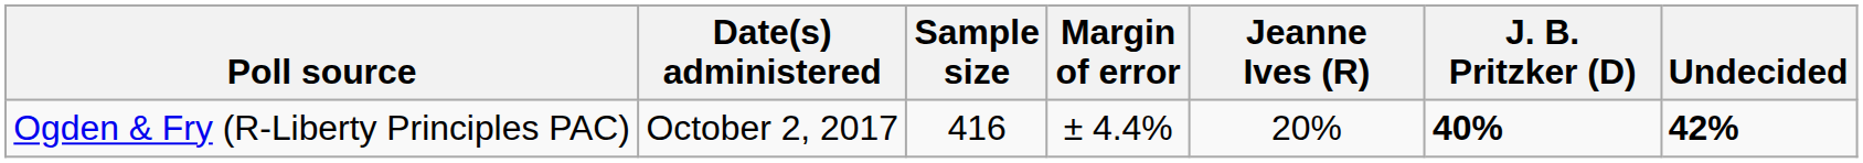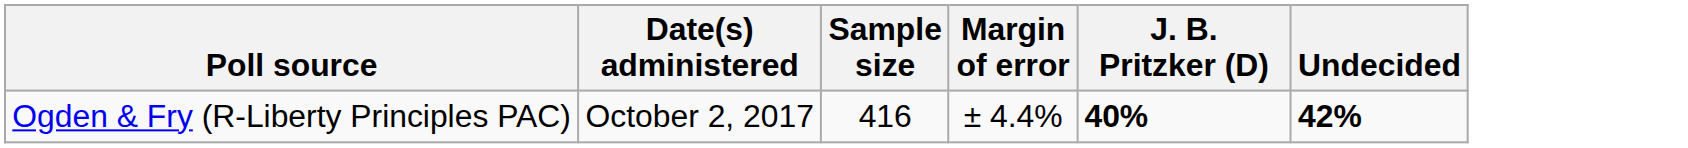- column: Jeanne Ives (R) | 20%
